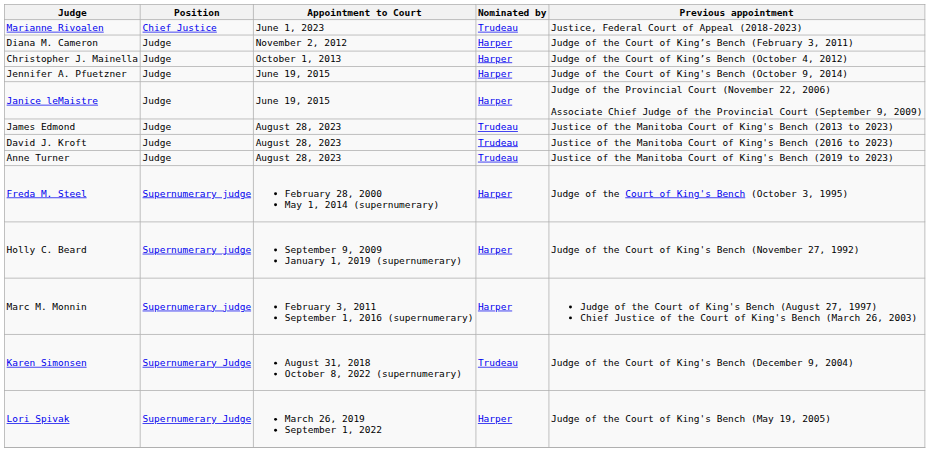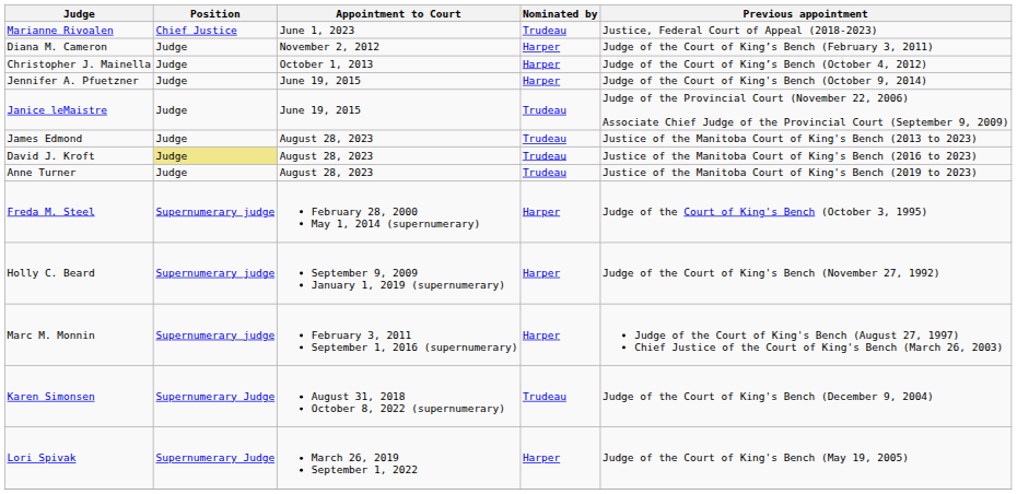Janice leMaistre | Nominated by: Harper -> Trudeau
David J. Kroft | Position: no background -> khaki background
